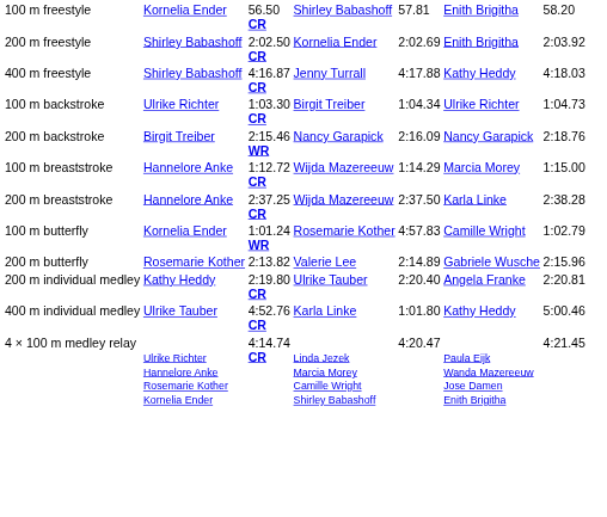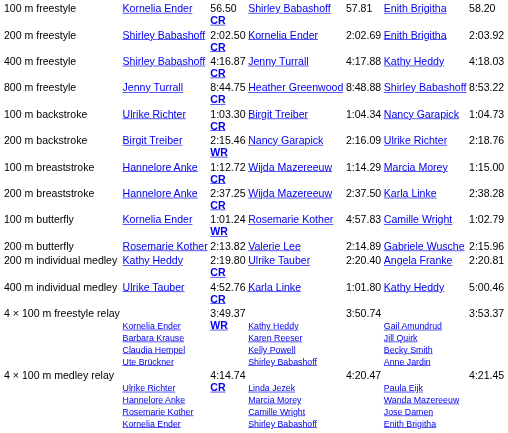+ row: 800 m freestyle | Jenny Turrall | 8:44.75 CR | Heather Greenwood | 8:48.88 | Shirley Babashoff | 8:53.22
100 m backstroke | column 6: Ulrike Richter -> Nancy Garapick
200 m backstroke | column 6: Nancy Garapick -> Ulrike Richter
+ row: 4 × 100 m freestyle relay | Kornelia Ender Barbara Krause Claudia Hempel Ute Brückner | 3:49.37 WR | Kathy Heddy Karen Reeser Kelly Powell Shirley Babashoff | 3:50.74 | Gail Amundrud Jill Quirk Becky Smith Anne Jardin | 3:53.37
